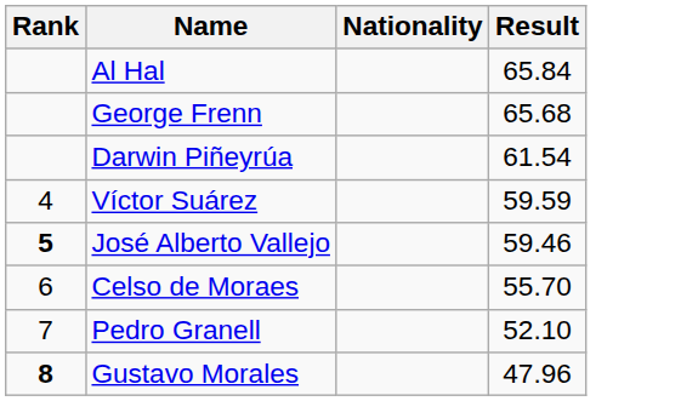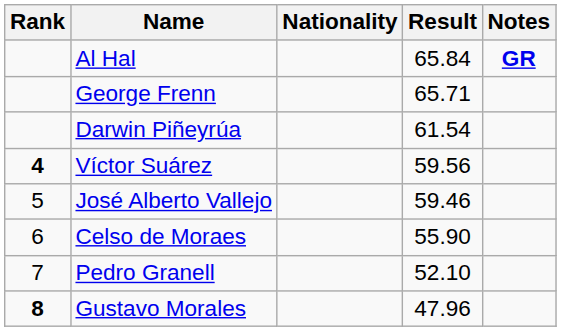+ column: Notes | GR
George Frenn | Result: 65.68 -> 65.71
Víctor Suárez | Rank: normal -> bold
Víctor Suárez | Result: 59.59 -> 59.56
José Alberto Vallejo | Rank: bold -> normal
Celso de Moraes | Result: 55.70 -> 55.90
